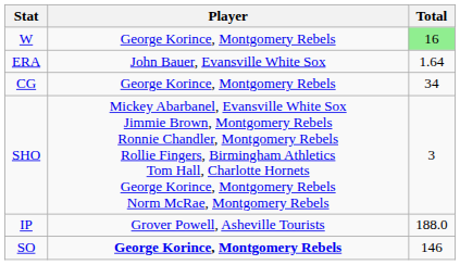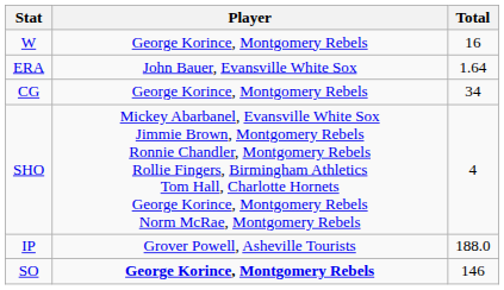W | Total: lightgreen background -> no background
SHO | Total: 3 -> 4
